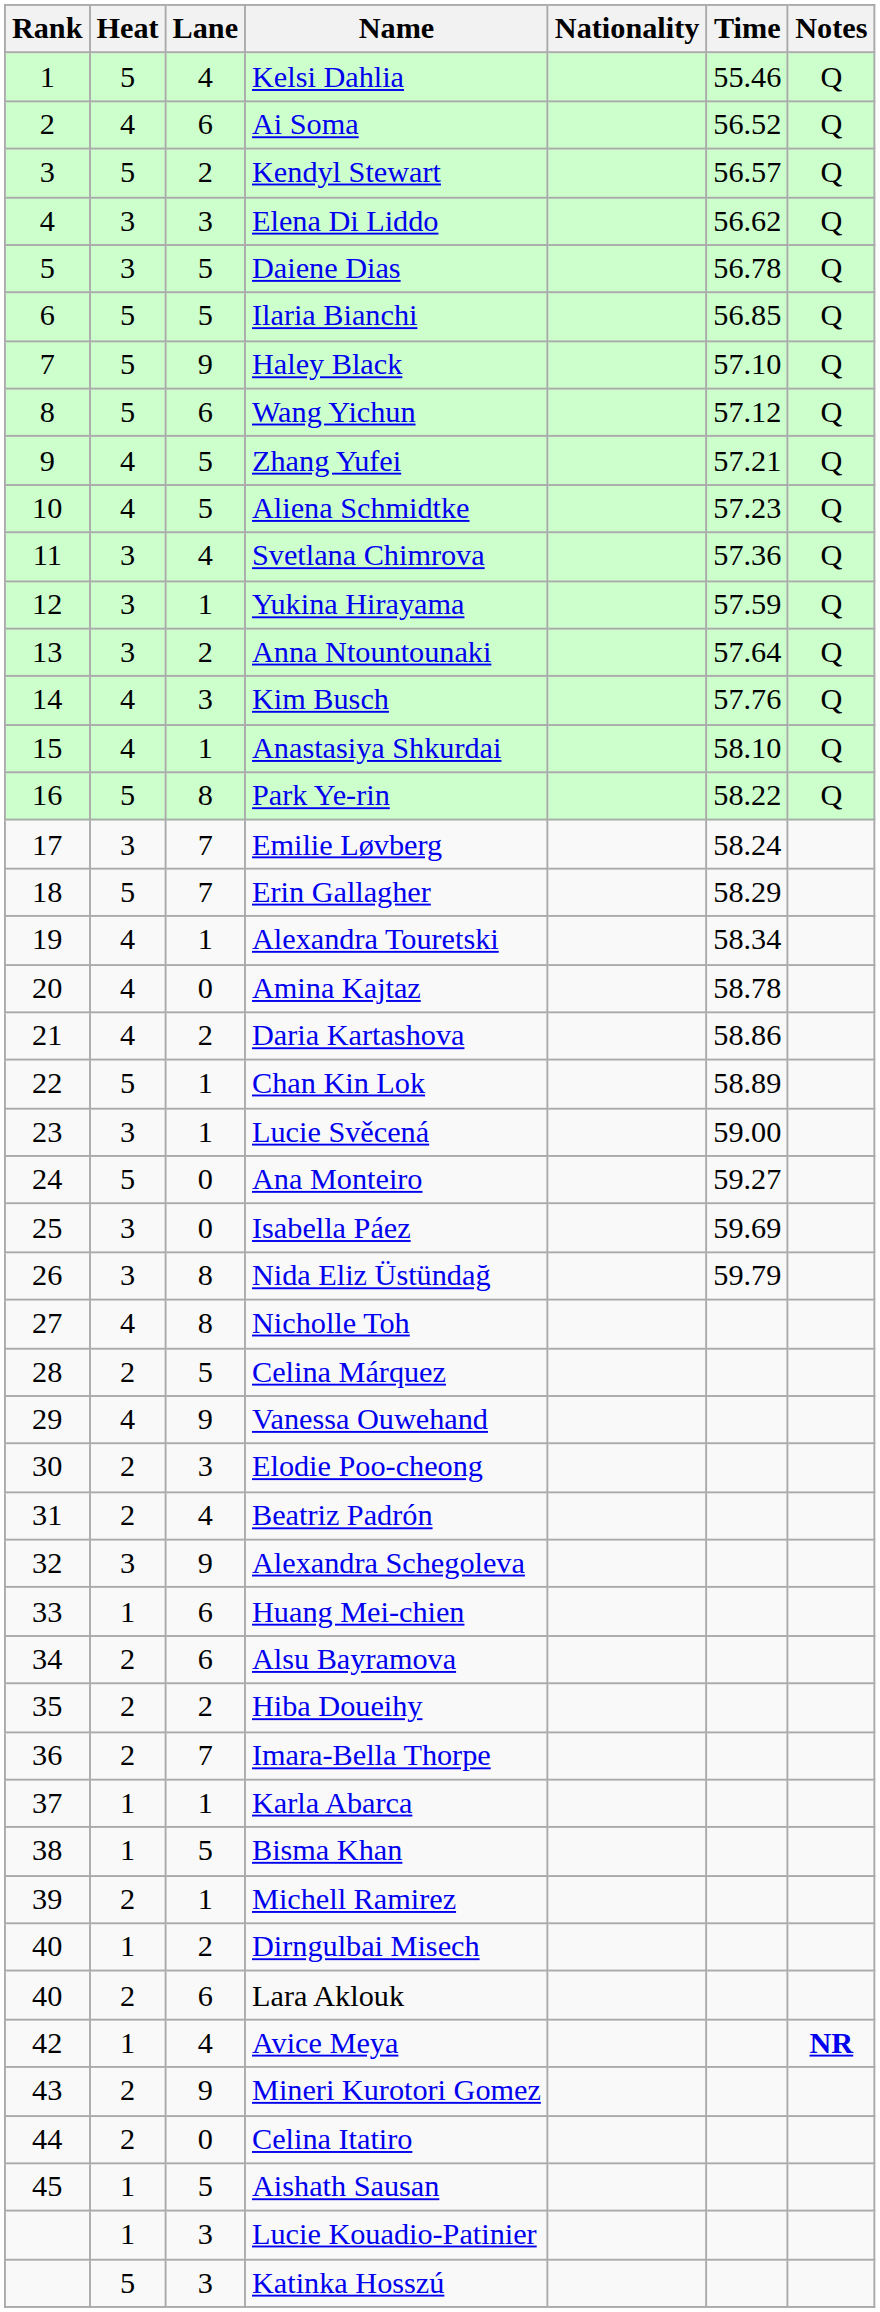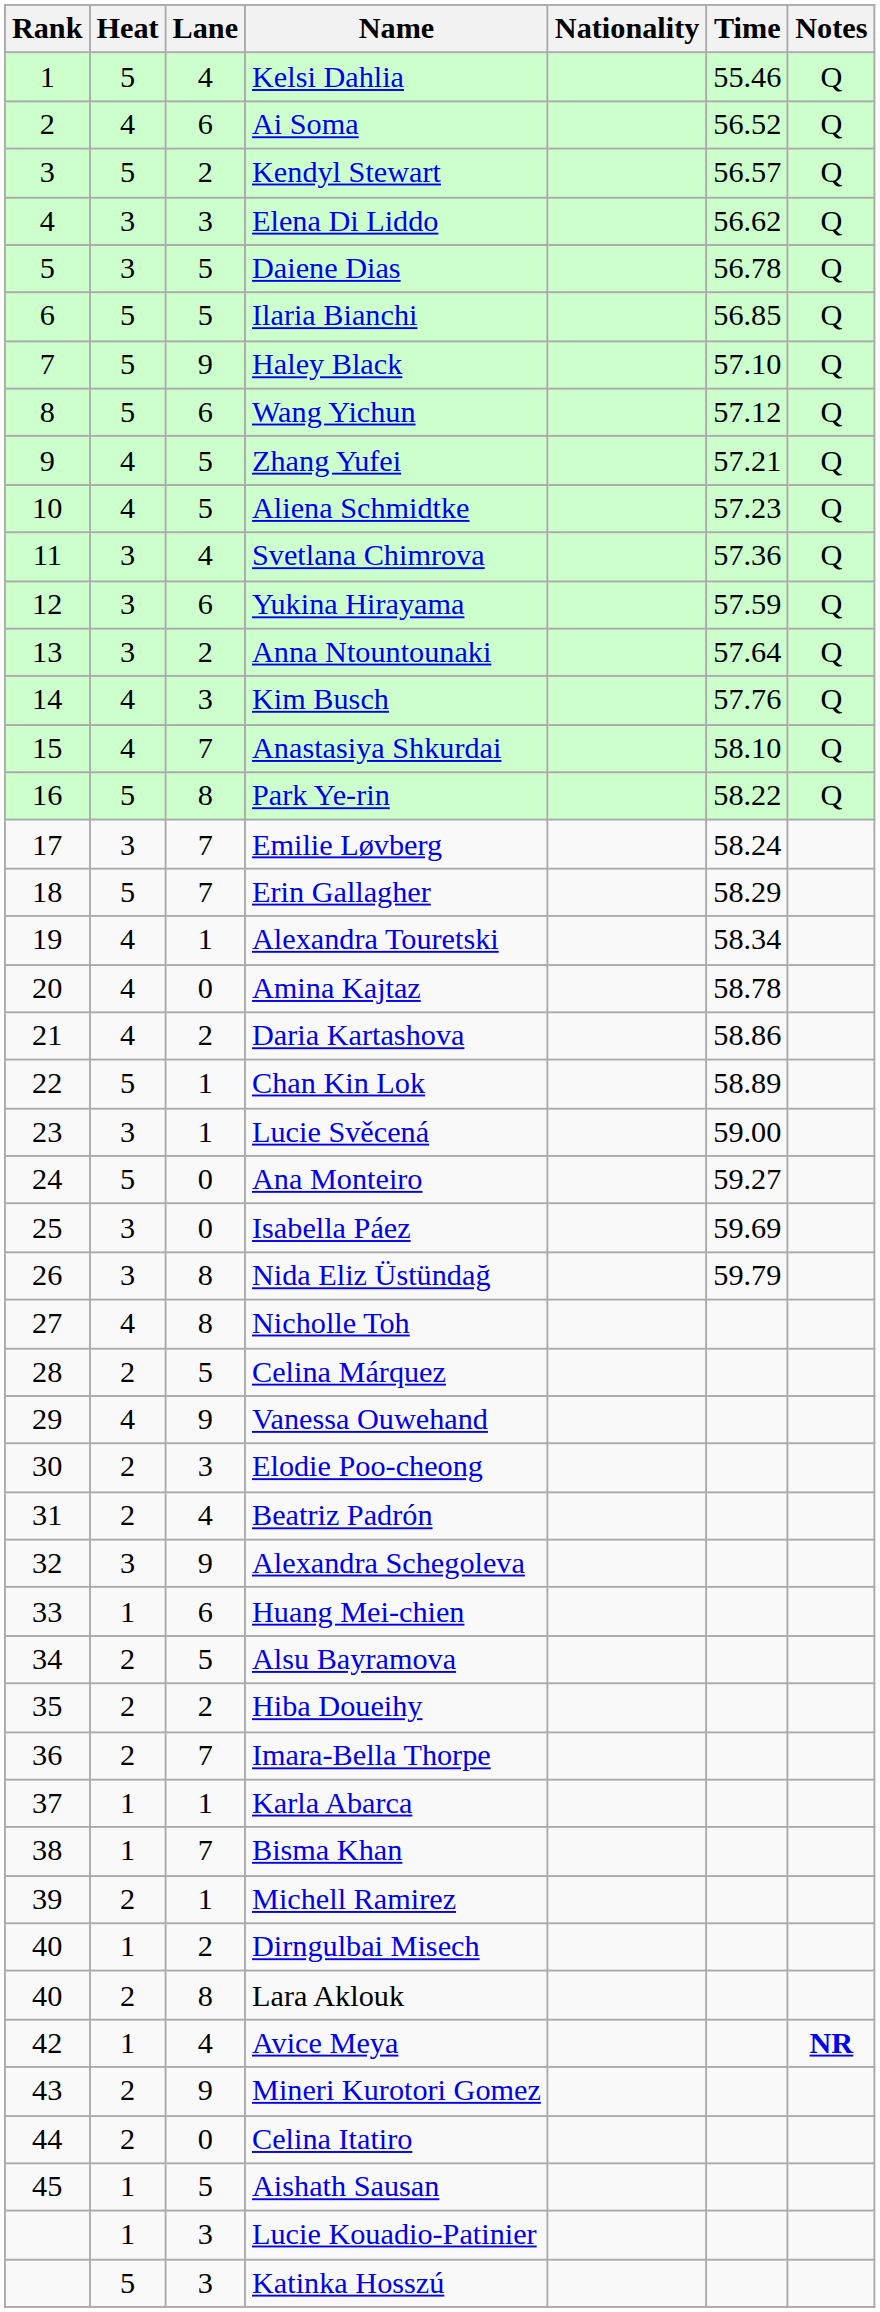Yukina Hirayama | Lane: 1 -> 6
Anastasiya Shkurdai | Lane: 1 -> 7
Alsu Bayramova | Lane: 6 -> 5
Bisma Khan | Lane: 5 -> 7
Lara Aklouk | Lane: 6 -> 8
